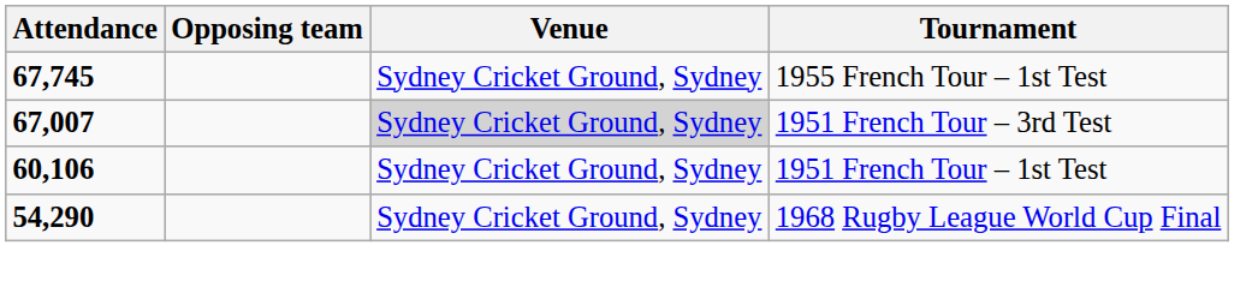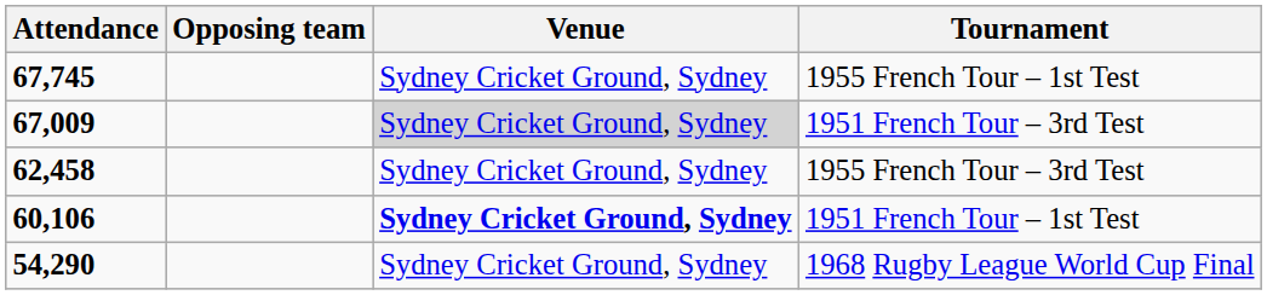1951 French Tour – 3rd Test | Attendance: 67,007 -> 67,009
+ row: 62,458 | Sydney Cricket Ground, Sydney | 1955 French Tour – 3rd Test
1951 French Tour – 1st Test | Venue: normal -> bold
